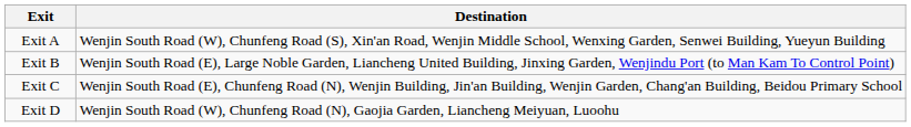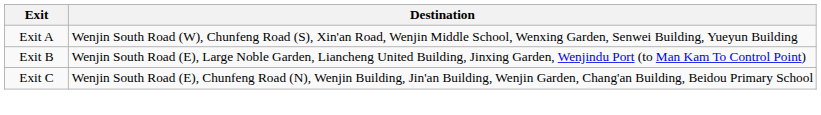- row: Exit D | Wenjin South Road (W), Chunfeng Road (N), Gaojia Garden, Liancheng Meiyuan, Luoohu
